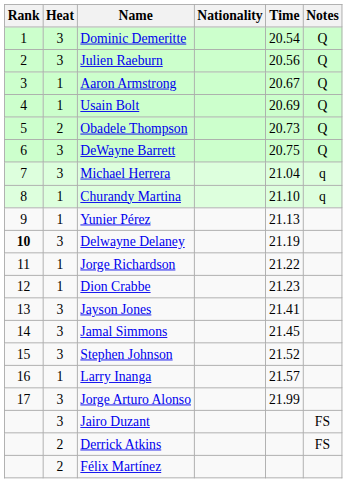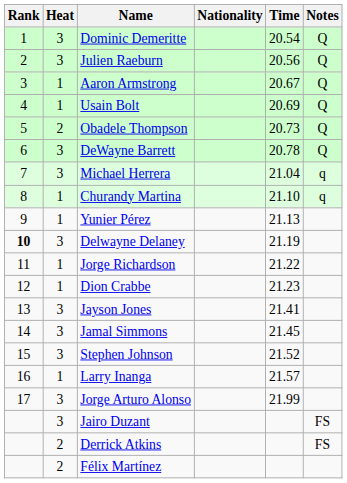DeWayne Barrett | Time: 20.75 -> 20.78
